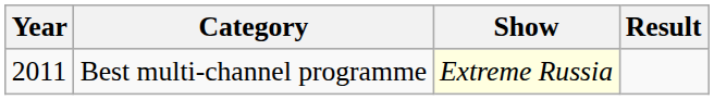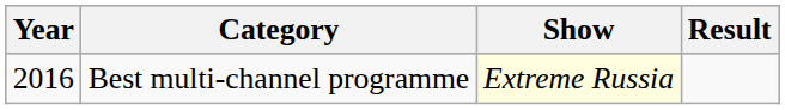Best multi-channel programme | Year: 2011 -> 2016
